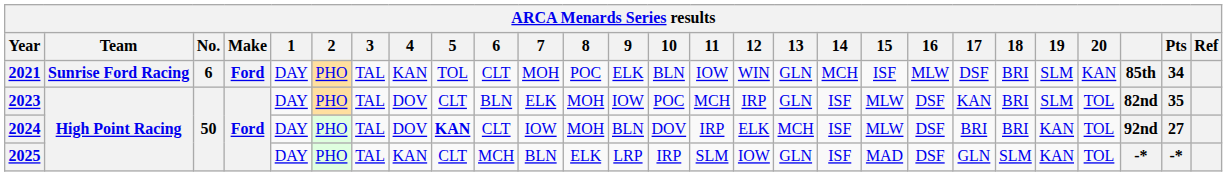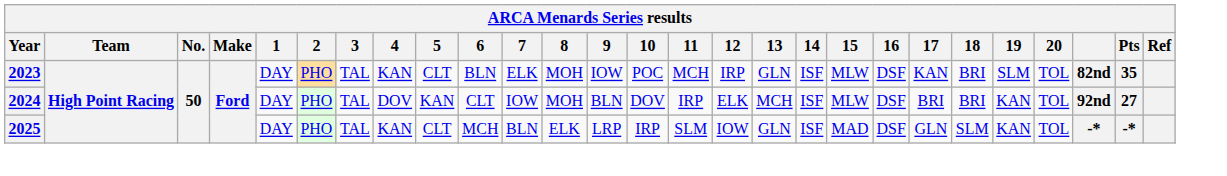- row: 2021 | Sunrise Ford Racing | 6 | Ford | DAY | PHO | TAL | KAN | TOL | CLT | MOH | POC | ELK | BLN | IOW | WIN | GLN | MCH | ISF | MLW | DSF | BRI | SLM | KAN | 85th | 34
2023 | 4: DOV -> KAN
2024 | 5: bold -> normal
